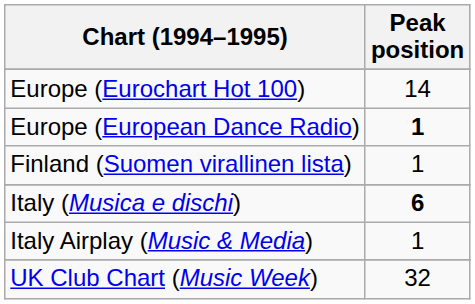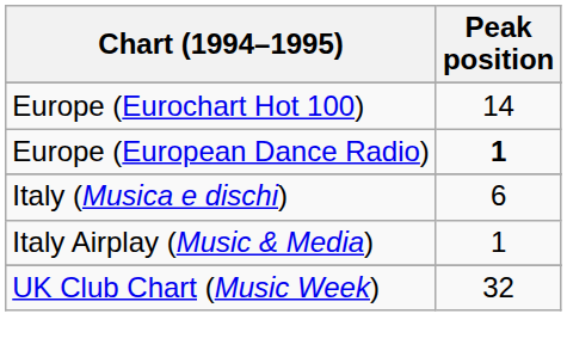- row: Finland (Suomen virallinen lista) | 1
Italy (Musica e dischi) | Peak position: bold -> normal
